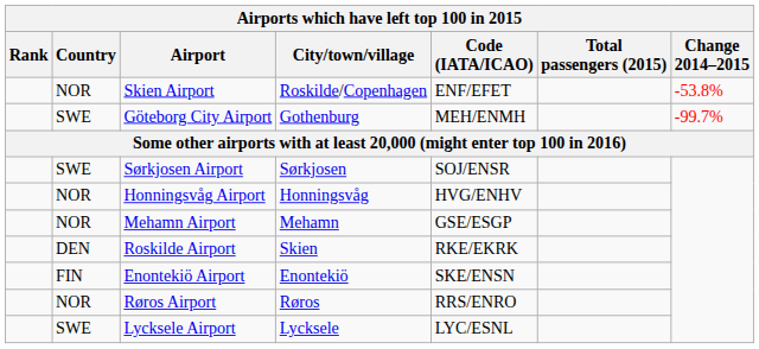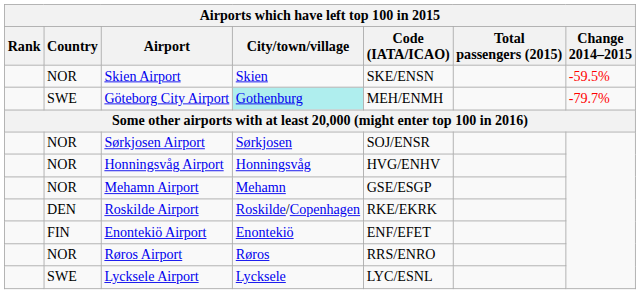Skien Airport | City/town/village: Roskilde/Copenhagen -> Skien
Skien Airport | Code (IATA/ICAO): ENF/EFET -> SKE/ENSN
Skien Airport | Change 2014–2015: -53.8% -> -59.5%
Göteborg City Airport | City/town/village: no background -> paleturquoise background
Göteborg City Airport | Change 2014–2015: -99.7% -> -79.7%
Sørkjosen Airport | Country: SWE -> NOR
Roskilde Airport | City/town/village: Skien -> Roskilde/Copenhagen
Enontekiö Airport | Code (IATA/ICAO): SKE/ENSN -> ENF/EFET
